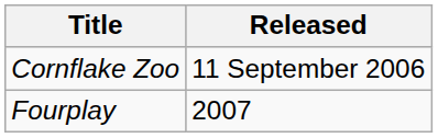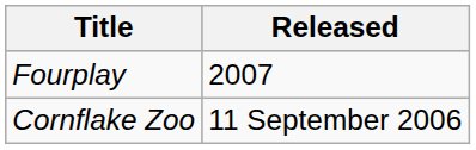rows swapped: Cornflake Zoo <-> Fourplay
